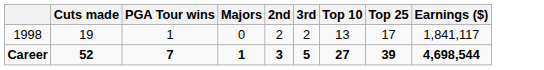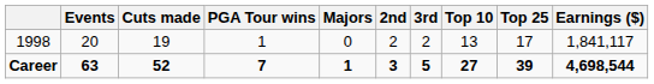+ column: Events | 20 | 63
